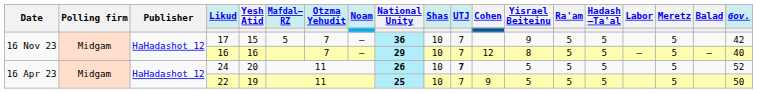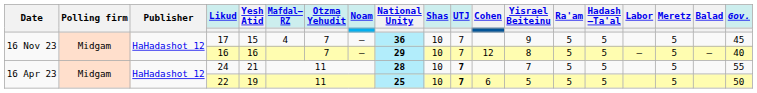17 | Mafdal– RZ: 5 -> 4
17 | Gov.: 42 -> 45
24 | Yesh Atid: 20 -> 21
24 | National Unity: 26 -> 28
24 | Yisrael Beiteinu: 5 -> 7
24 | Gov.: 52 -> 55
22 | UTJ: normal -> bold
22 | Cohen: 9 -> 6
